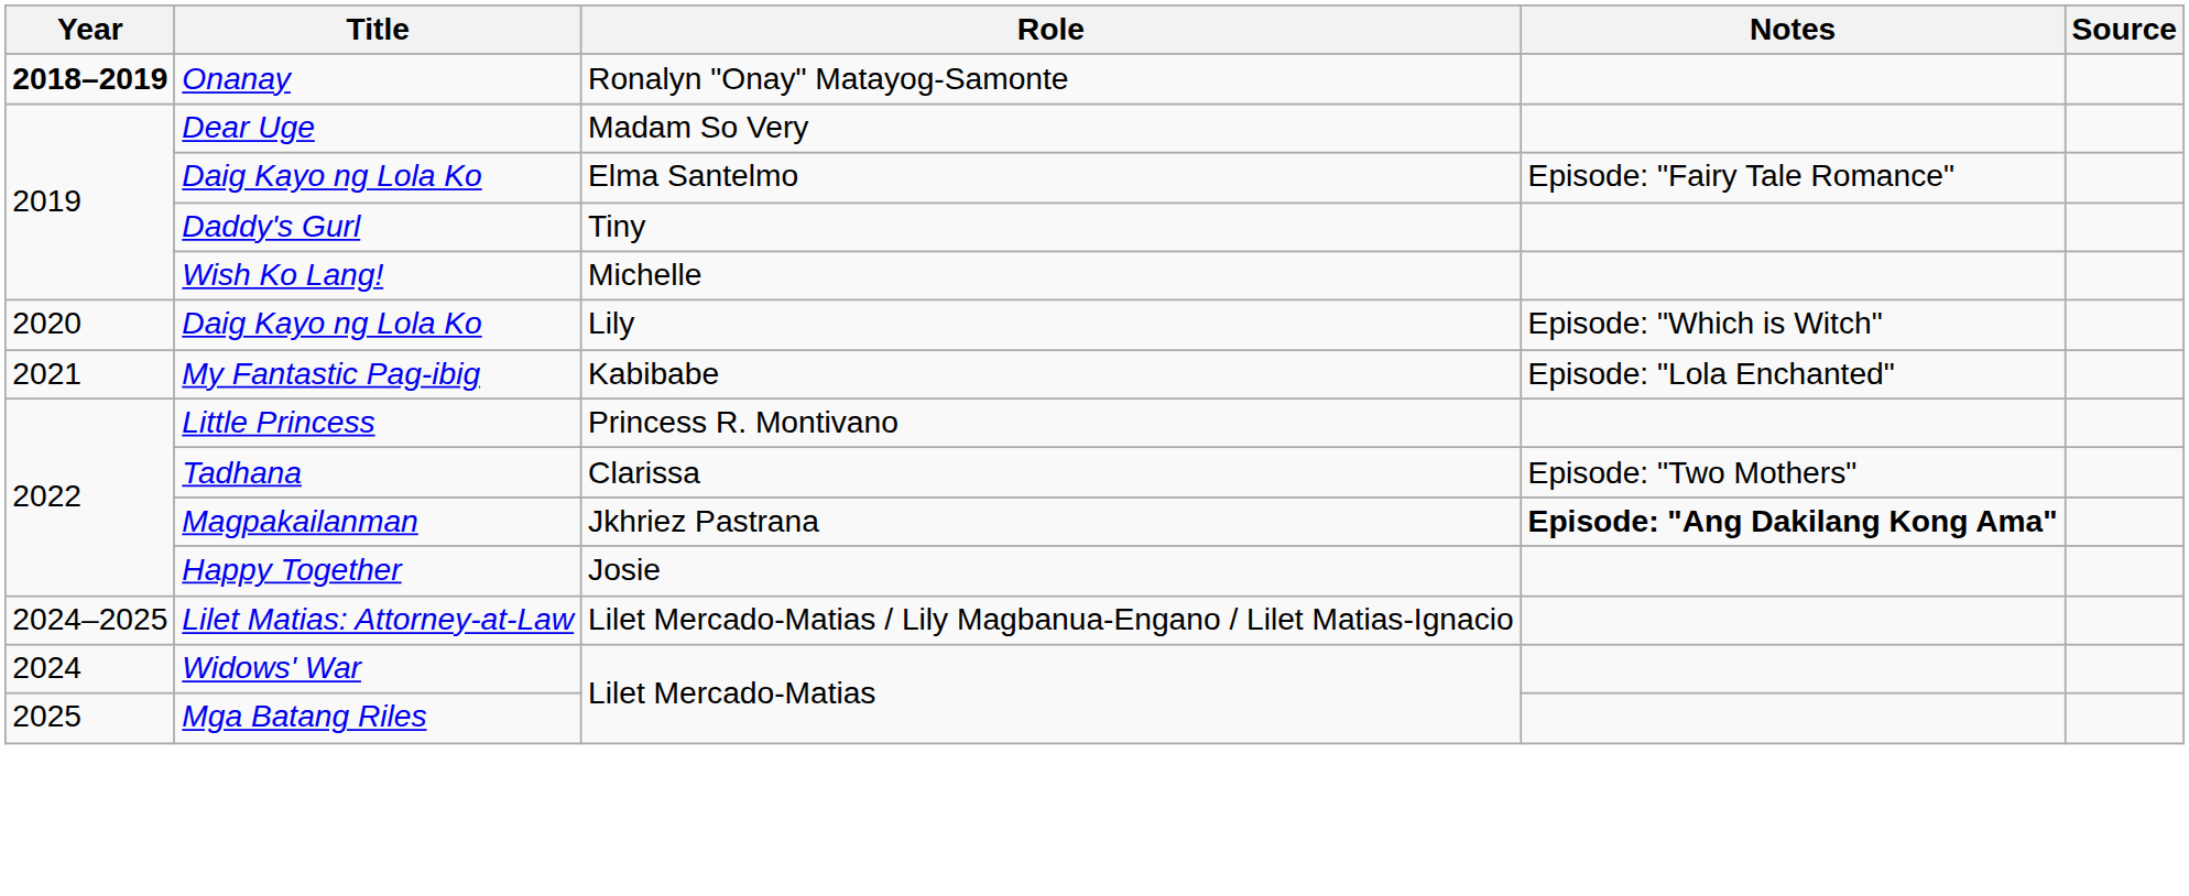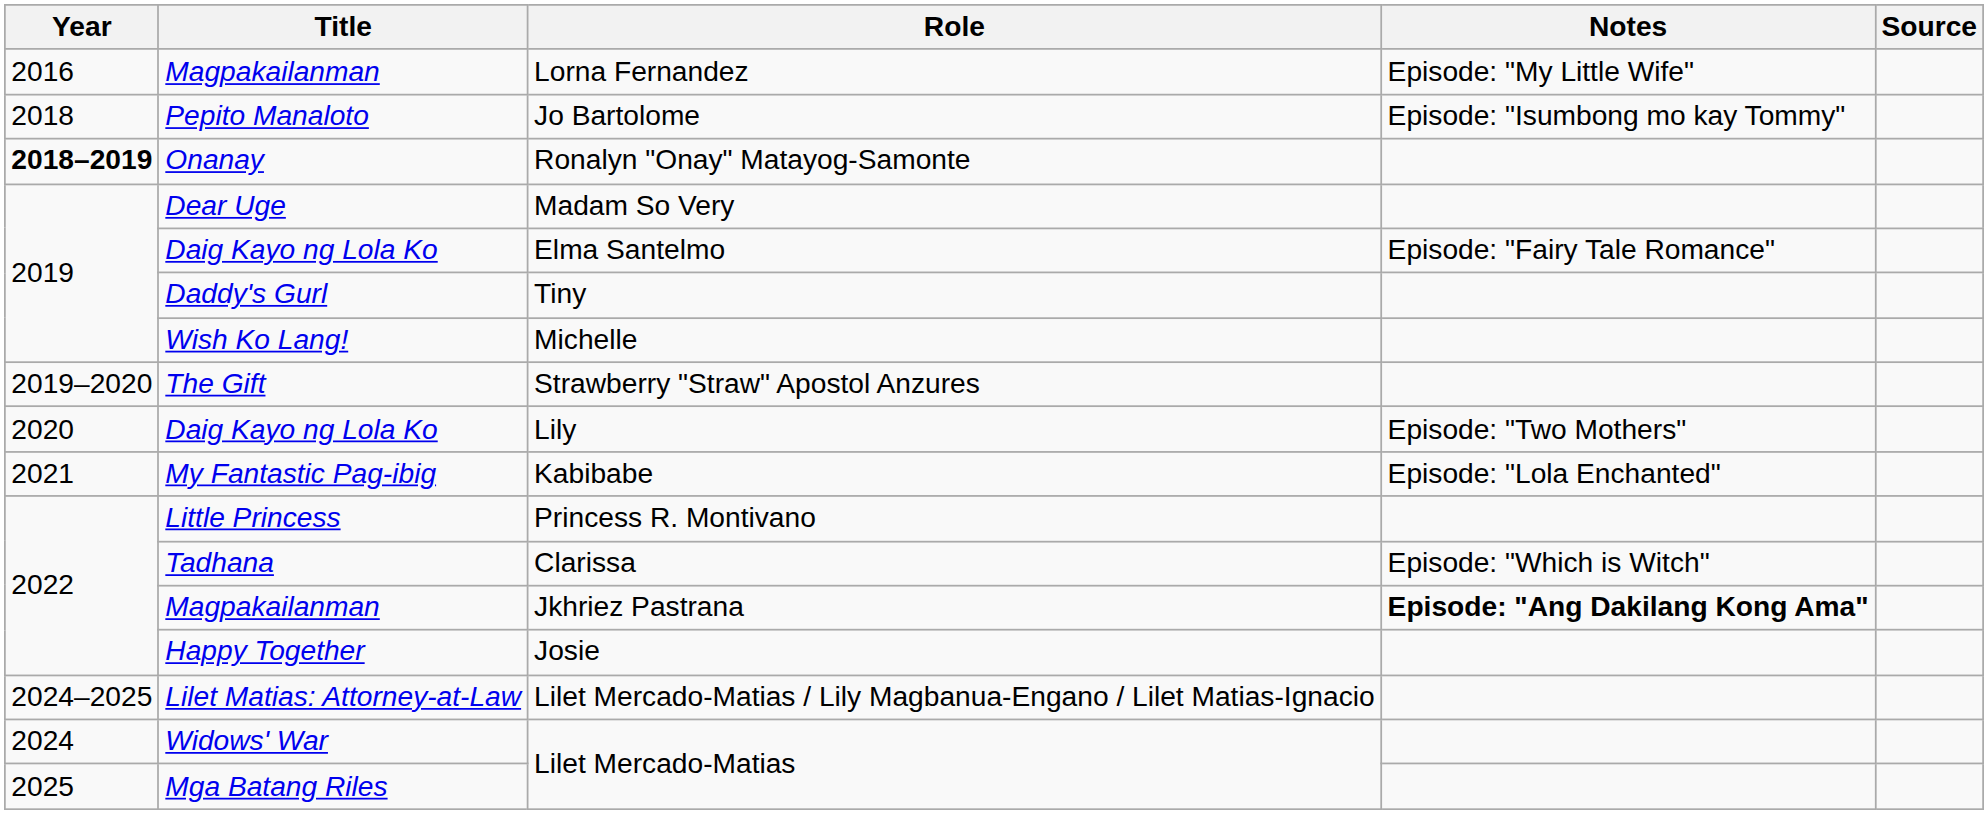+ row: 2016 | Magpakailanman | Lorna Fernandez | Episode: "My Little Wife"
+ row: 2018 | Pepito Manaloto | Jo Bartolome | Episode: "Isumbong mo kay Tommy"
+ row: 2019–2020 | The Gift | Strawberry "Straw" Apostol Anzures
Lily | Notes: Episode: "Which is Witch" -> Episode: "Two Mothers"
Clarissa | Notes: Episode: "Two Mothers" -> Episode: "Which is Witch"
